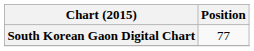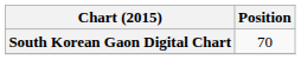South Korean Gaon Digital Chart | Position: 77 -> 70
